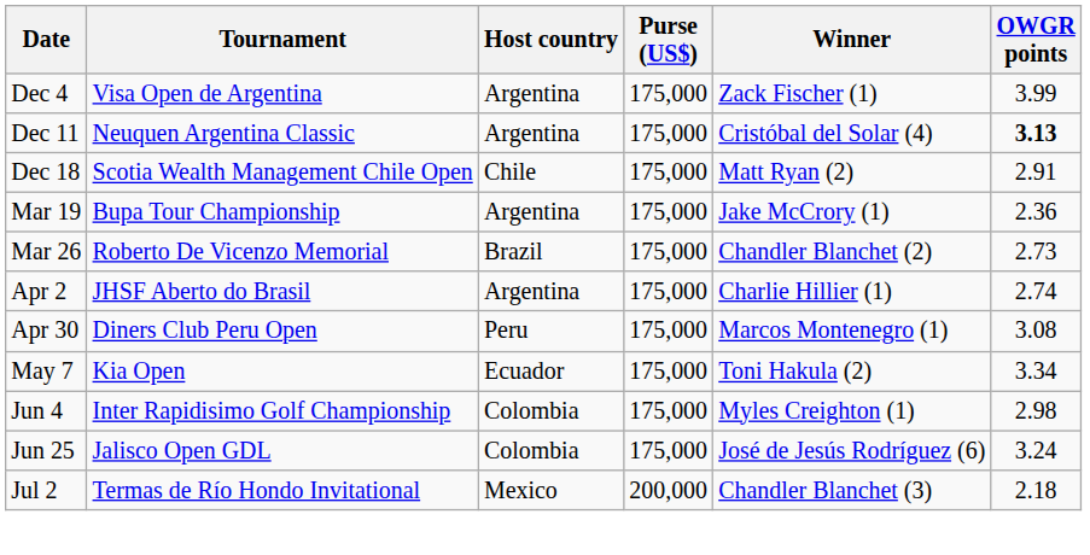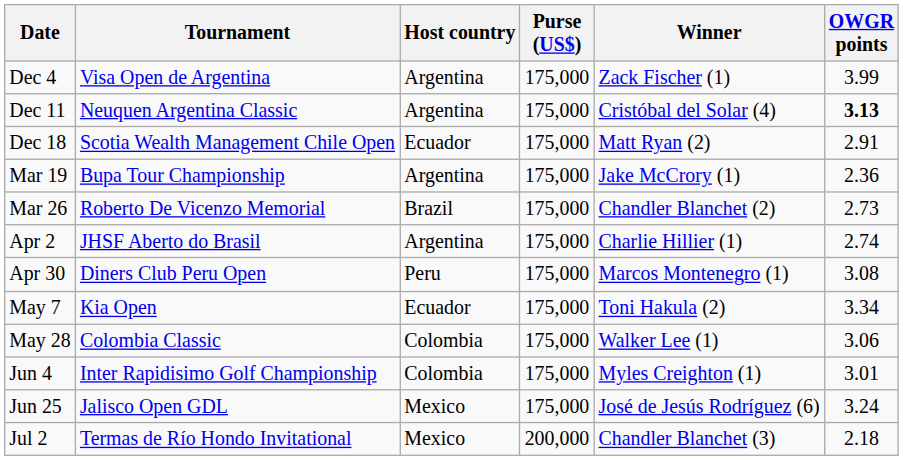Dec 18 | Host country: Chile -> Ecuador
+ row: May 28 | Colombia Classic | Colombia | 175,000 | Walker Lee (1) | 3.06
Jun 4 | OWGR points: 2.98 -> 3.01
Jun 25 | Host country: Colombia -> Mexico
